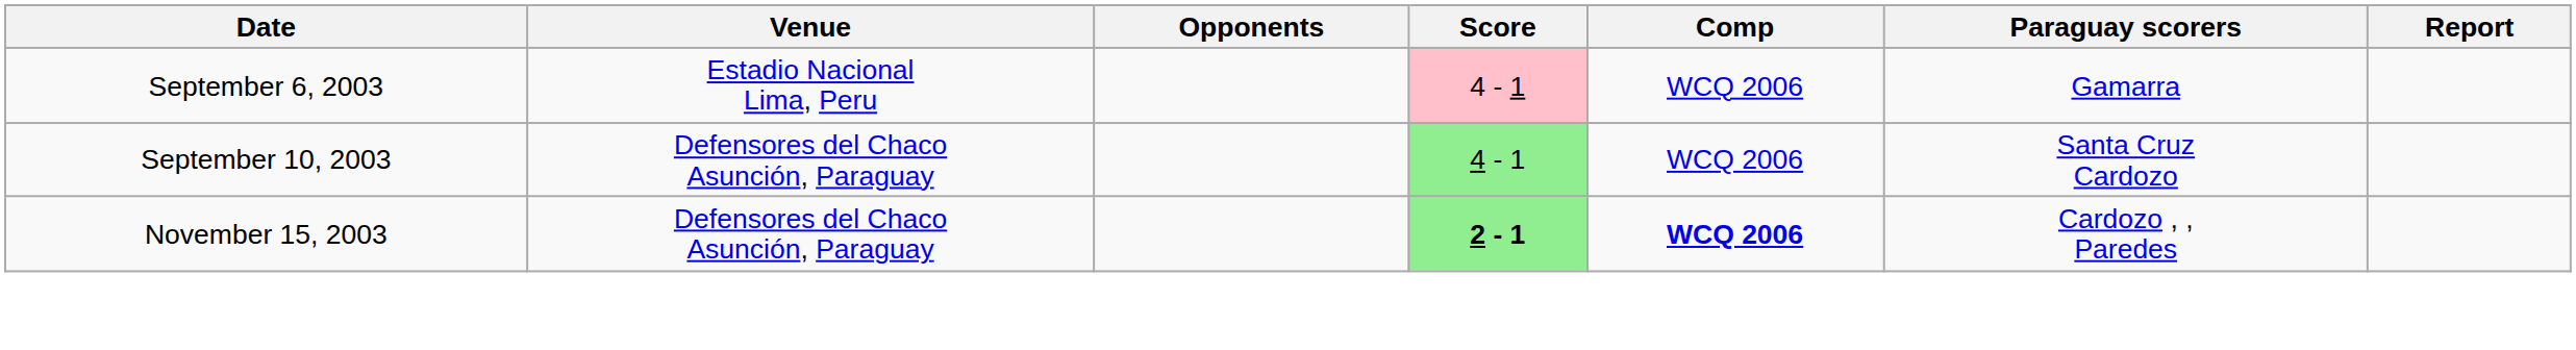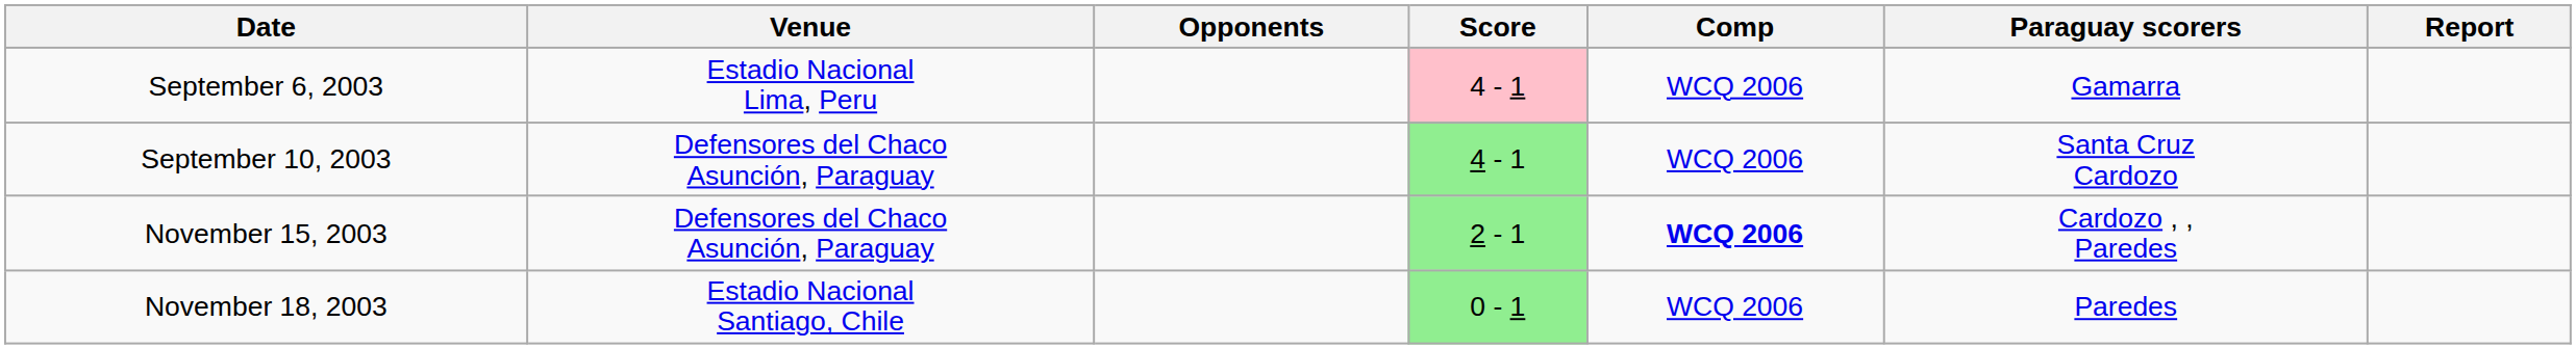November 15, 2003 | Score: bold -> normal
+ row: November 18, 2003 | Estadio Nacional Santiago, Chile | 0 - 1 | WCQ 2006 | Paredes
